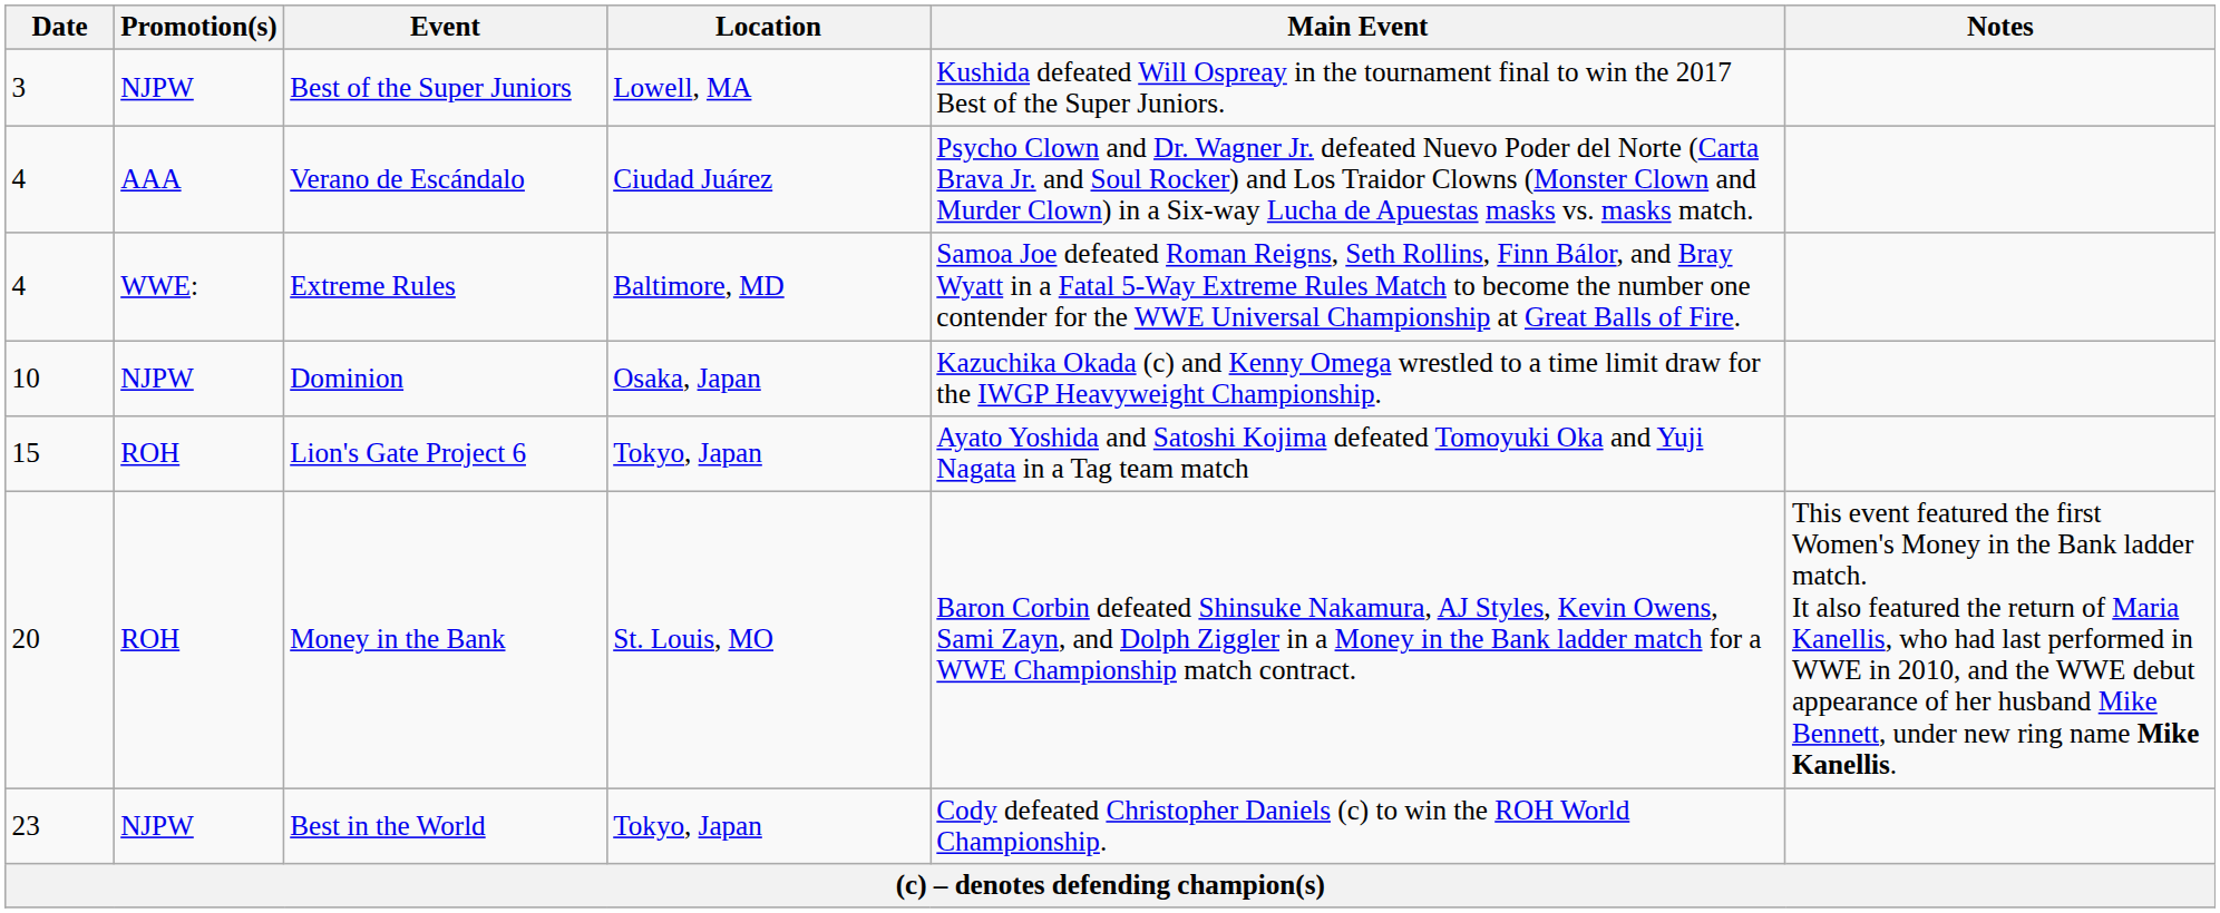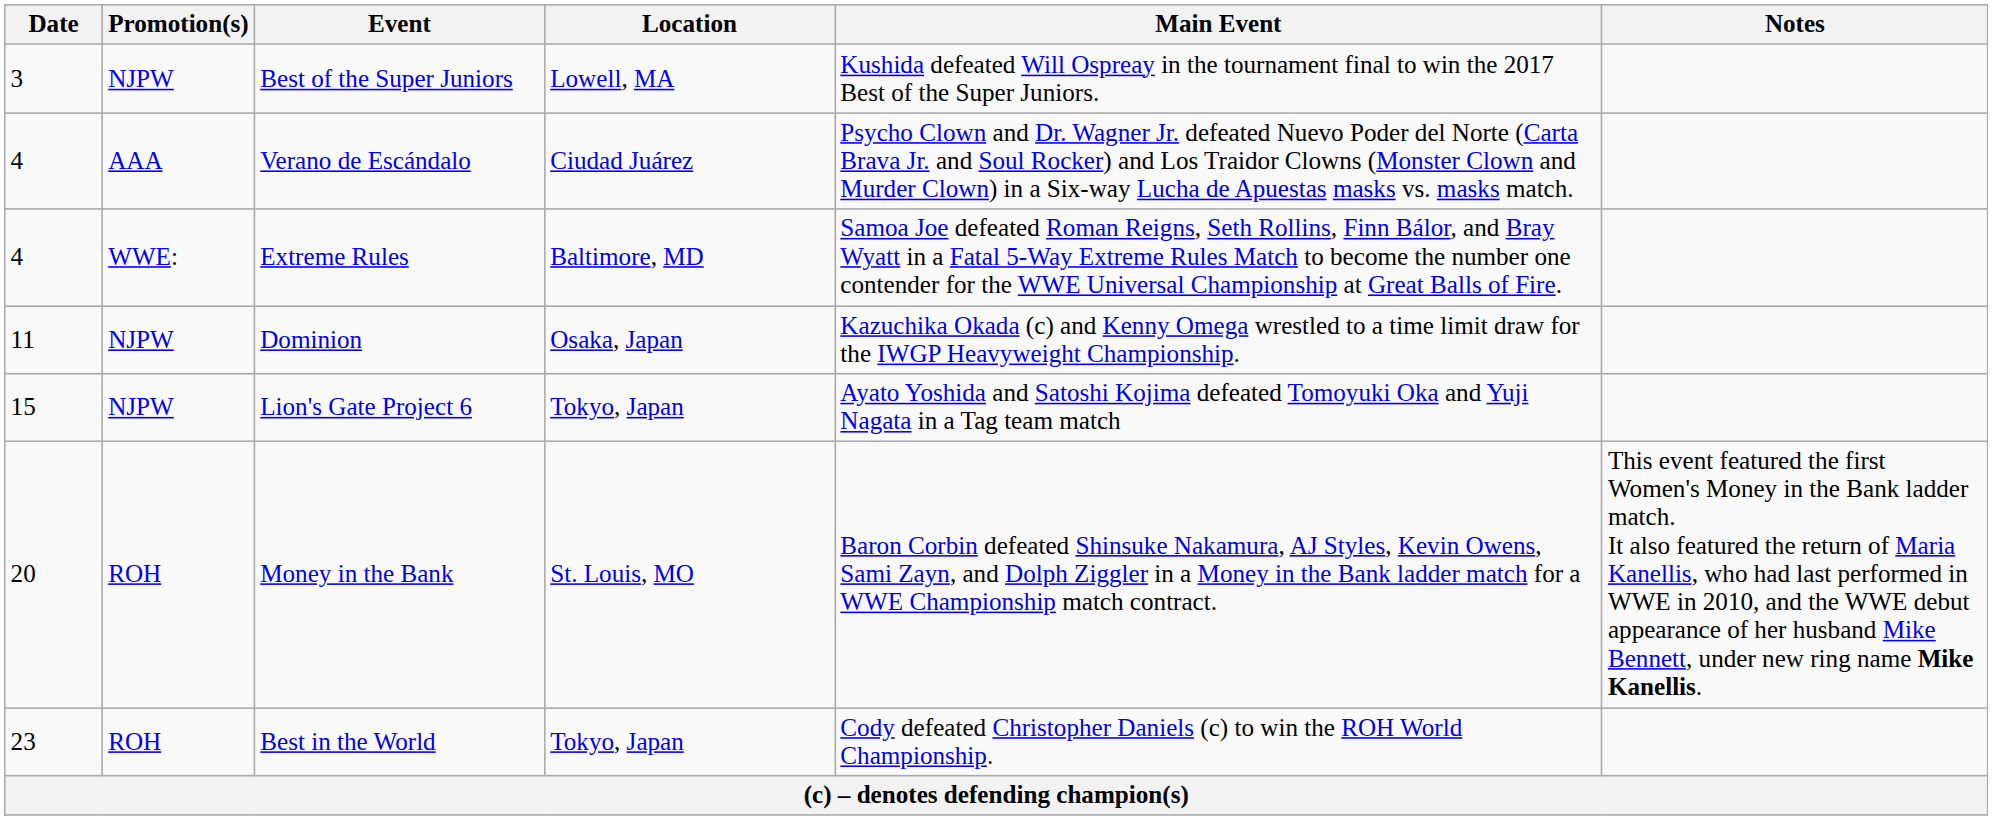Dominion | Date: 10 -> 11
Lion's Gate Project 6 | Promotion(s): ROH -> NJPW
Best in the World | Promotion(s): NJPW -> ROH
